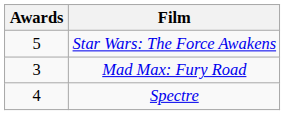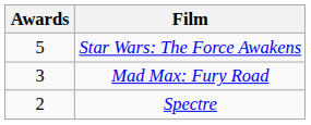Spectre | Awards: 4 -> 2
